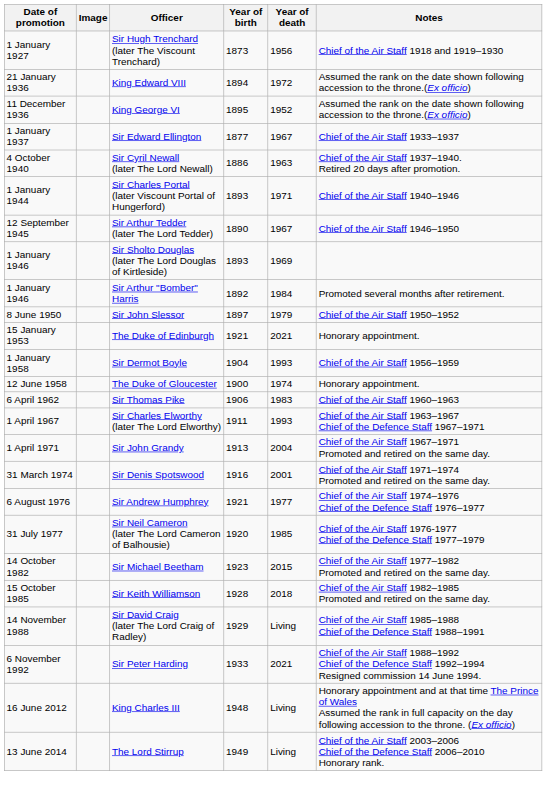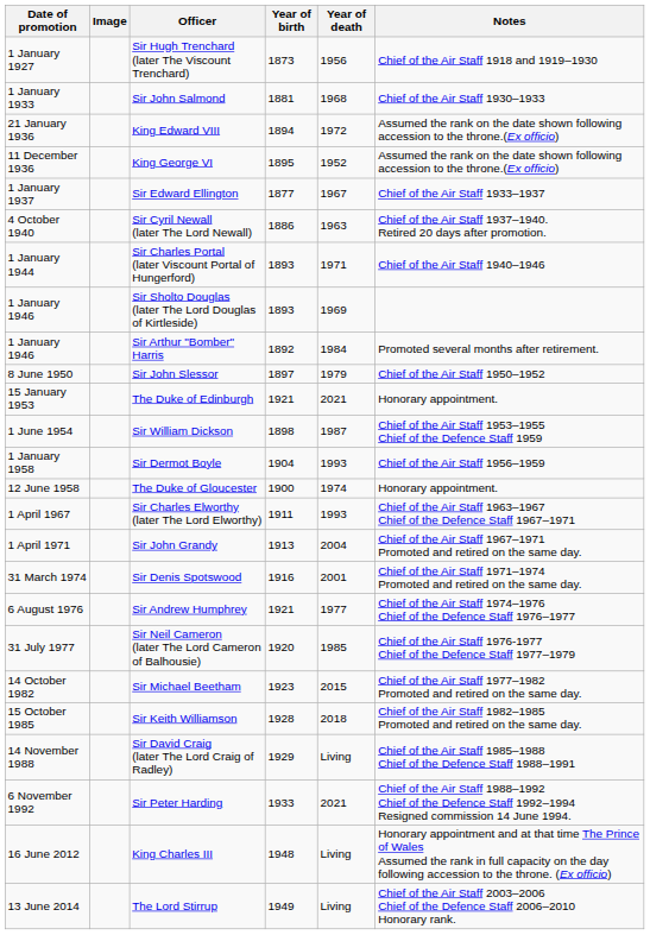+ row: 1 January 1933 | Sir John Salmond | 1881 | 1968 | Chief of the Air Staff 1930–1933
- row: 12 September 1945 | Sir Arthur Tedder (later The Lord Tedder) | 1890 | 1967 | Chief of the Air Staff 1946–1950
+ row: 1 June 1954 | Sir William Dickson | 1898 | 1987 | Chief of the Air Staff 1953–1955 Chief of the Defence Staff 1959
- row: 6 April 1962 | Sir Thomas Pike | 1906 | 1983 | Chief of the Air Staff 1960–1963
